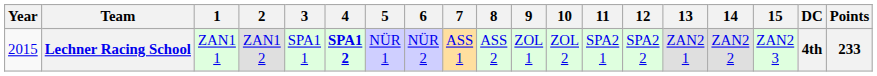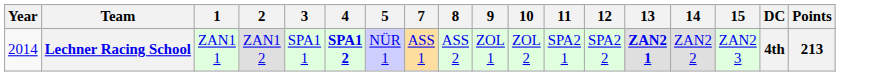- column: 6 | NÜR 2
Lechner Racing School | Year: 2015 -> 2014
Lechner Racing School | 13: normal -> bold
Lechner Racing School | Points: 233 -> 213
